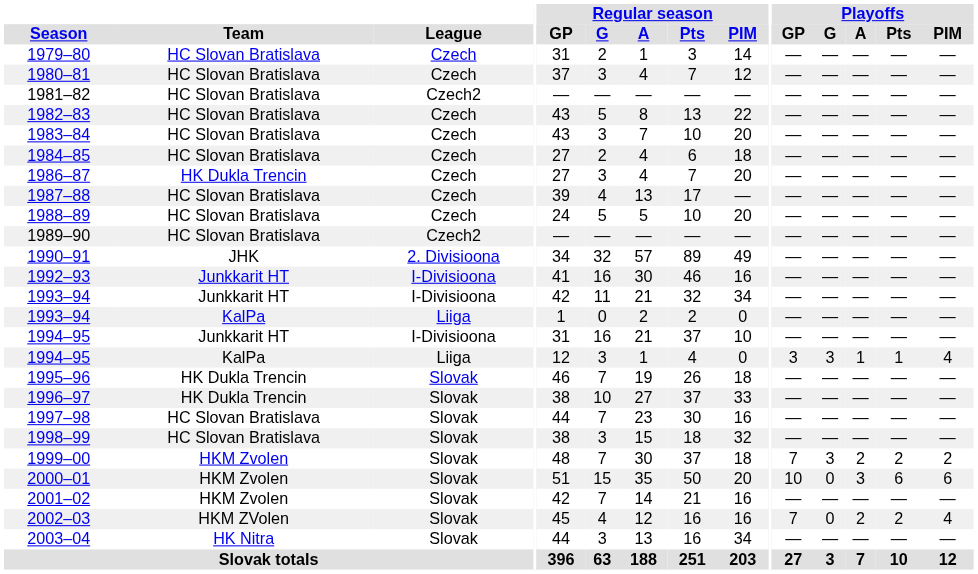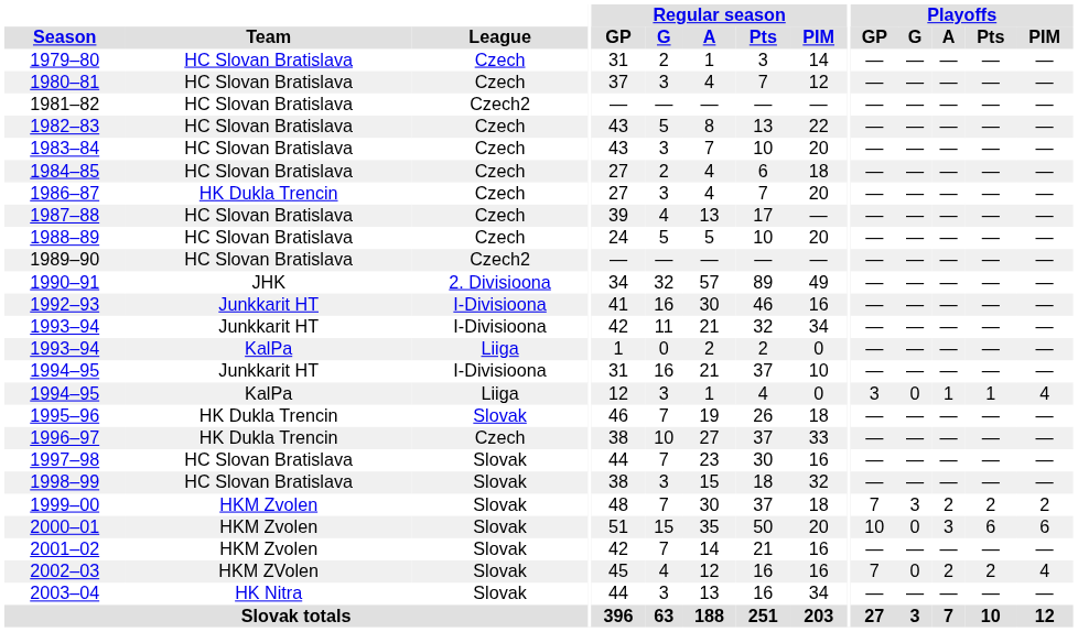1994–95 / KalPa | Playoffs / G: 3 -> 0
1996–97 | League: Slovak -> Czech
